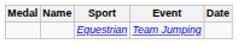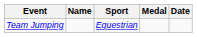columns swapped: Medal <-> Event
